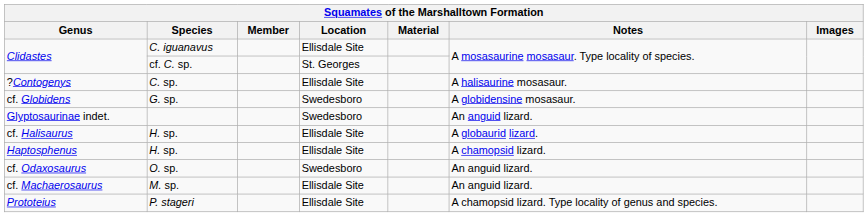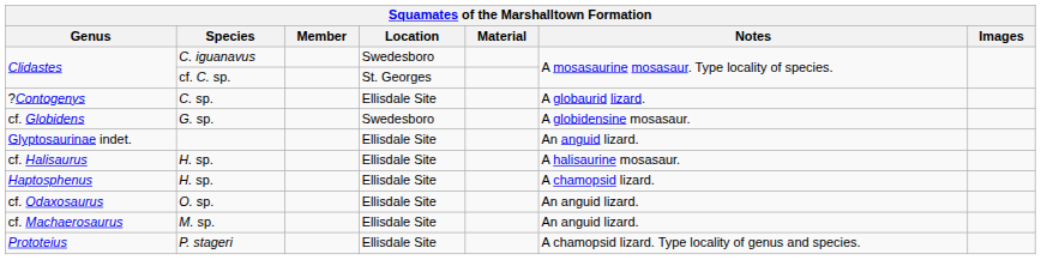Clidastes / C. iguanavus | Location: Ellisdale Site -> Swedesboro
?Contogenys | Notes: A halisaurine mosasaur. -> A globaurid lizard.
Glyptosaurinae indet. | Location: Swedesboro -> Ellisdale Site
cf. Halisaurus | Notes: A globaurid lizard. -> A halisaurine mosasaur.
cf. Odaxosaurus | Location: Swedesboro -> Ellisdale Site
